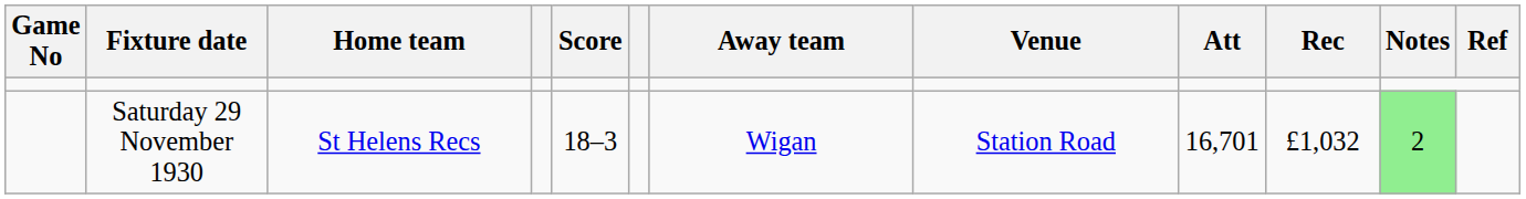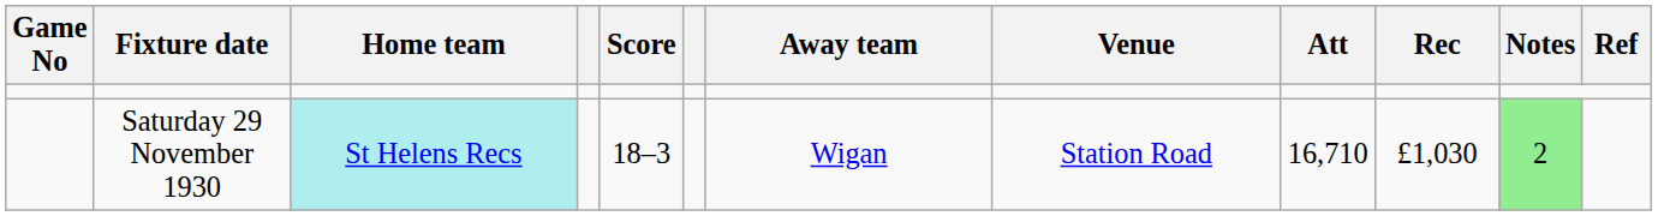Saturday 29 November 1930 | Home team: no background -> paleturquoise background
Saturday 29 November 1930 | Att: 16,701 -> 16,710
Saturday 29 November 1930 | Rec: £1,032 -> £1,030
